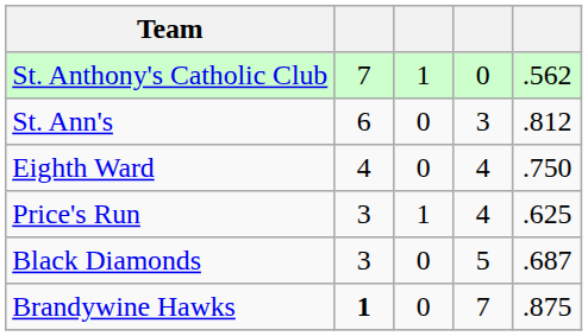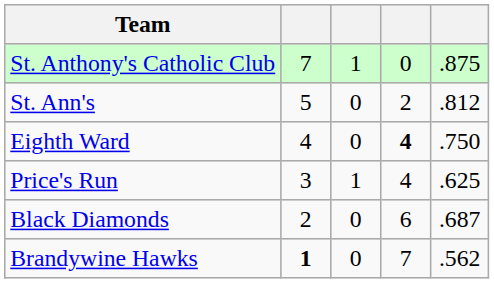St. Anthony's Catholic Club | column 5: .562 -> .875
St. Ann's | column 2: 6 -> 5
St. Ann's | column 4: 3 -> 2
Eighth Ward | column 4: normal -> bold
Black Diamonds | column 2: 3 -> 2
Black Diamonds | column 4: 5 -> 6
Brandywine Hawks | column 5: .875 -> .562
